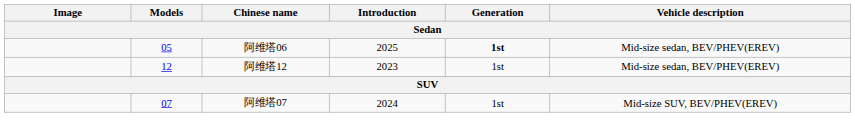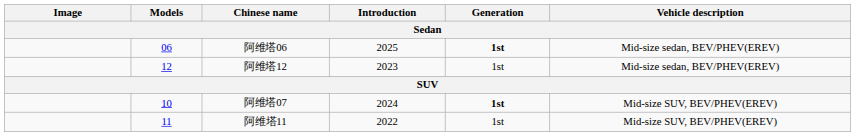阿维塔06 | Models: 05 -> 06
阿维塔07 | Models: 07 -> 10
阿维塔07 | Generation: normal -> bold
+ row: 11 | 阿维塔11 | 2022 | 1st | Mid-size SUV, BEV/PHEV(EREV)
